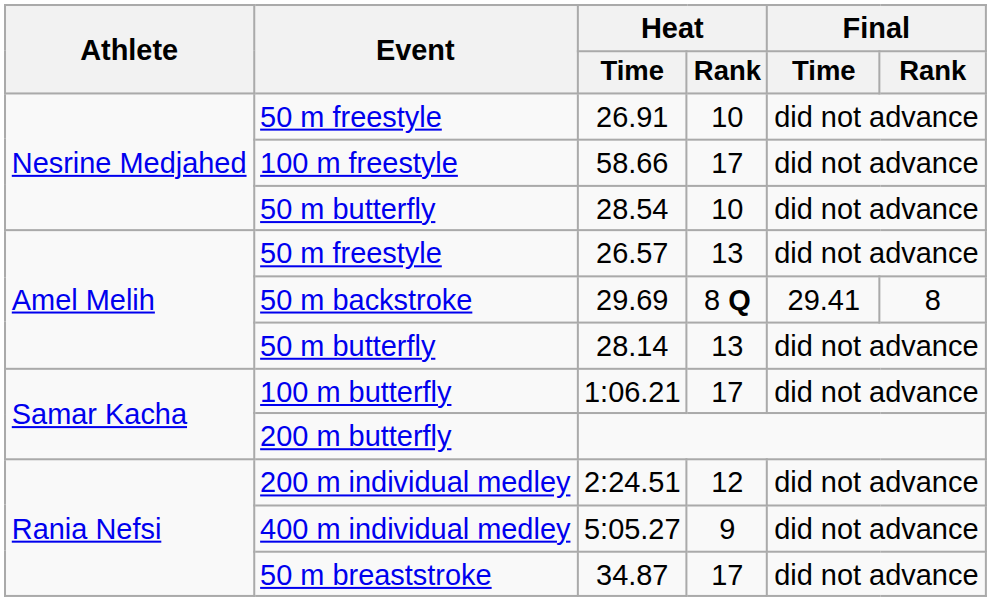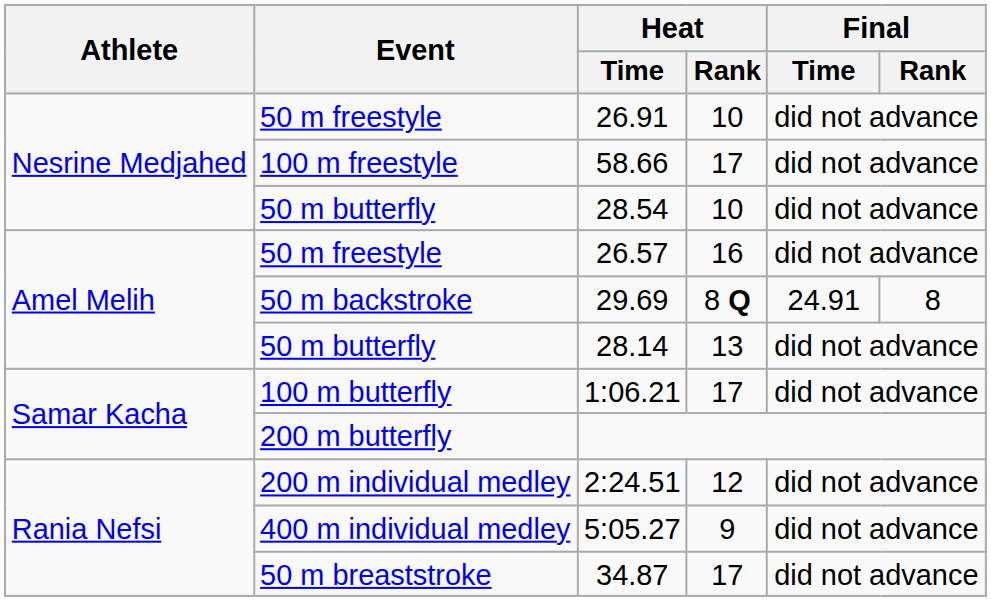26.57 | Heat / Rank: 13 -> 16
29.69 | Final / Time: 29.41 -> 24.91
